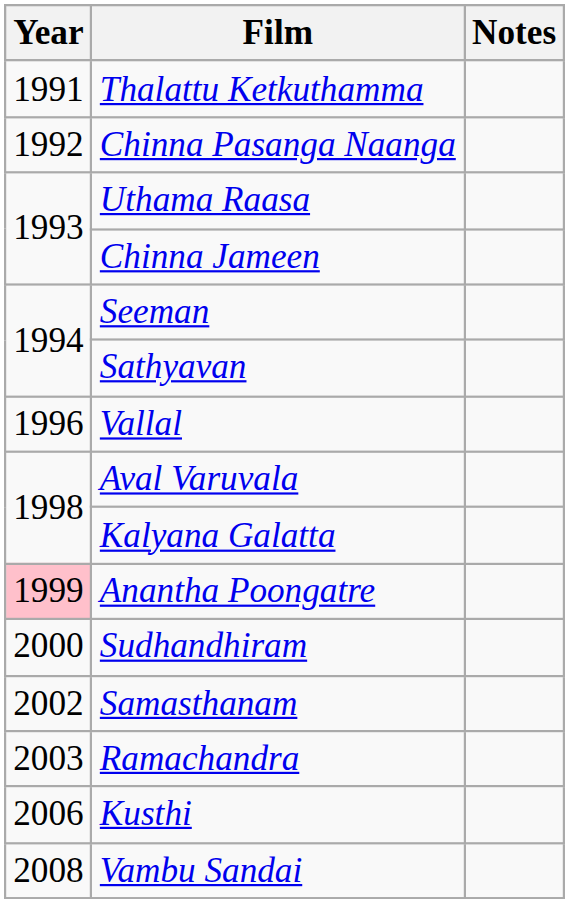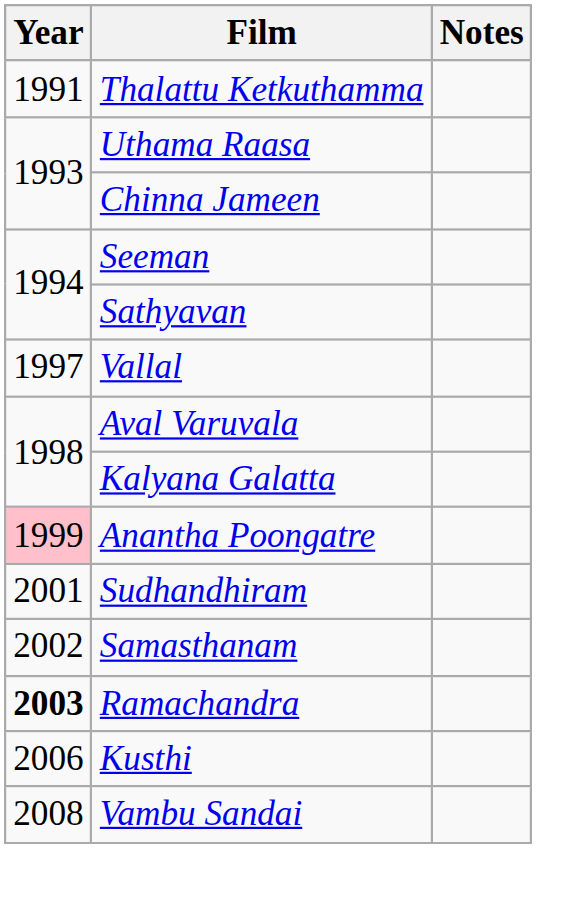- row: 1992 | Chinna Pasanga Naanga
Vallal | Year: 1996 -> 1997
Sudhandhiram | Year: 2000 -> 2001
Ramachandra | Year: normal -> bold
